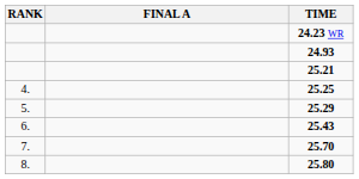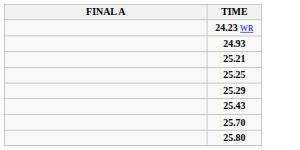- column: RANK | 4. | 5. | 6. | 7. | 8.
